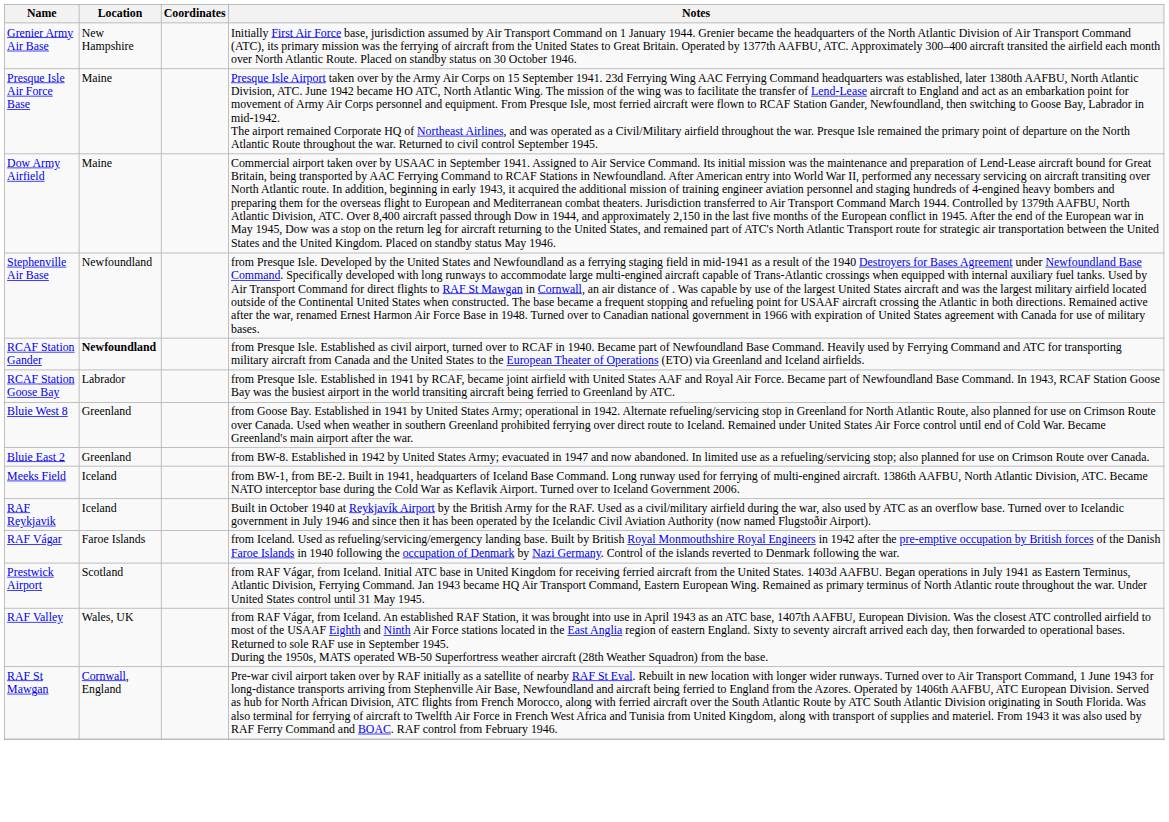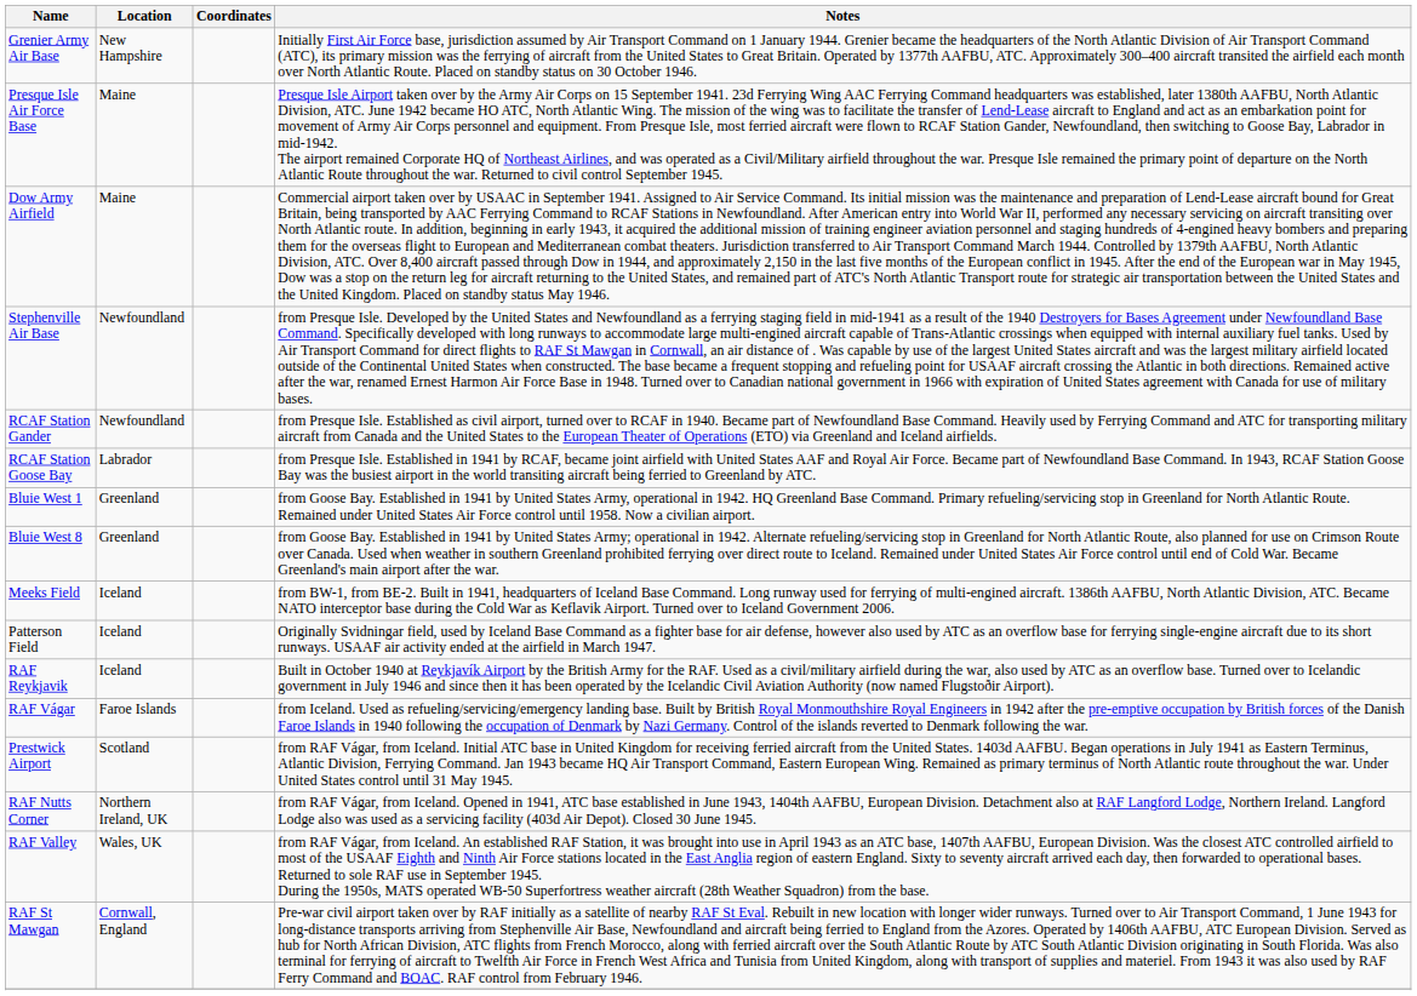RCAF Station Gander | Location: bold -> normal
+ row: Bluie West 1 | Greenland | from Goose Bay. Established in 1941 by United States Army, operational in 1942. HQ Greenland Base Command. Primary refueling/servicing stop in Greenland for North Atlantic Route. Remained under United States Air Force control until 1958. Now a civilian airport.
- row: Bluie East 2 | Greenland | from BW-8. Established in 1942 by United States Army; evacuated in 1947 and now abandoned. In limited use as a refueling/servicing stop; also planned for use on Crimson Route over Canada.
+ row: Patterson Field | Iceland | Originally Svidningar field, used by Iceland Base Command as a fighter base for air defense, however also used by ATC as an overflow base for ferrying single-engine aircraft due to its short runways. USAAF air activity ended at the airfield in March 1947.
+ row: RAF Nutts Corner | Northern Ireland, UK | from RAF Vágar, from Iceland. Opened in 1941, ATC base established in June 1943, 1404th AAFBU, European Division. Detachment also at RAF Langford Lodge, Northern Ireland. Langford Lodge also was used as a servicing facility (403d Air Depot). Closed 30 June 1945.
